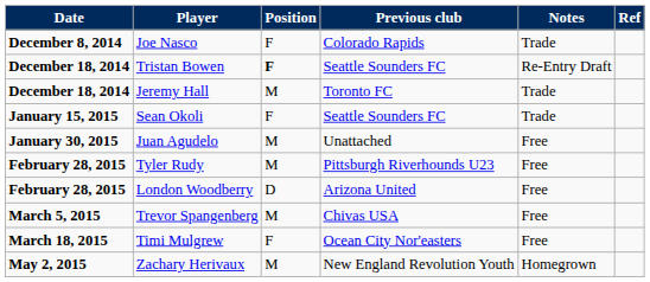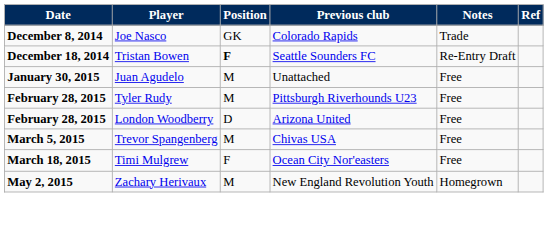Joe Nasco | Position: F -> GK
- row: December 18, 2014 | Jeremy Hall | M | Toronto FC | Trade
- row: January 15, 2015 | Sean Okoli | F | Seattle Sounders FC | Trade
